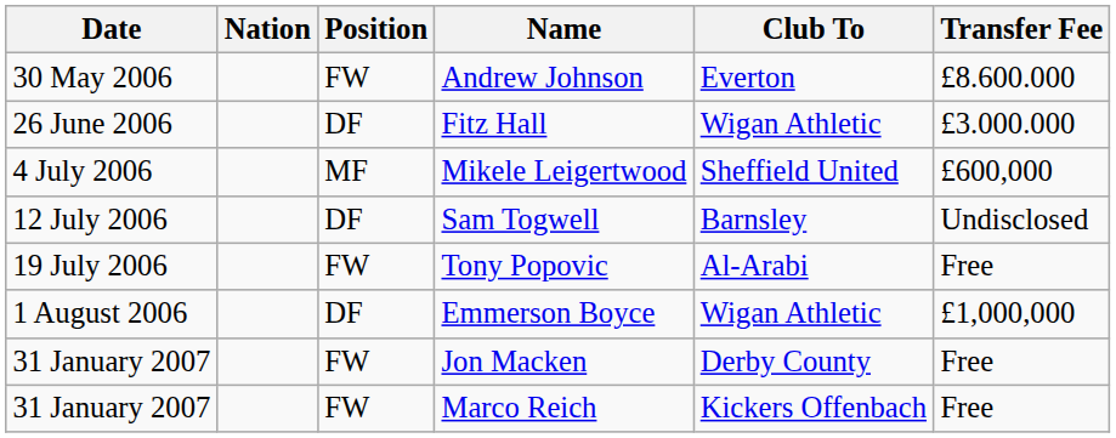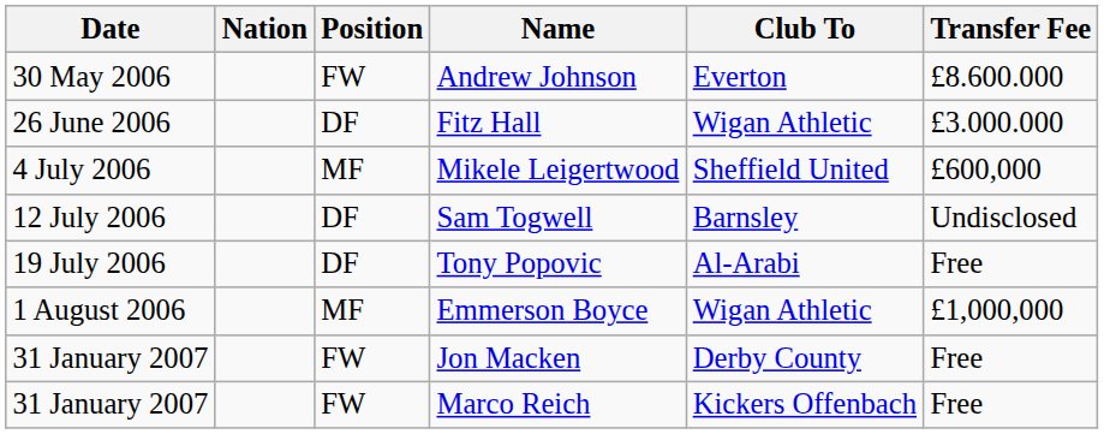Tony Popovic | Position: FW -> DF
Emmerson Boyce | Position: DF -> MF
